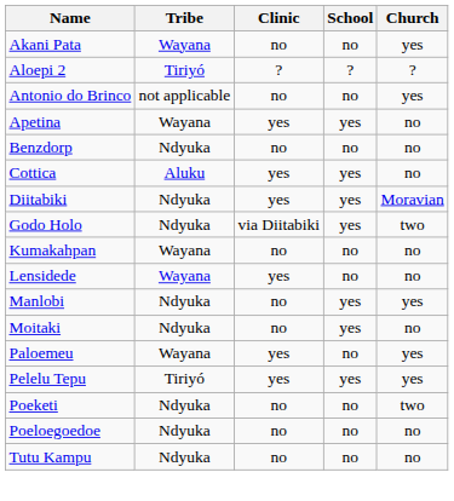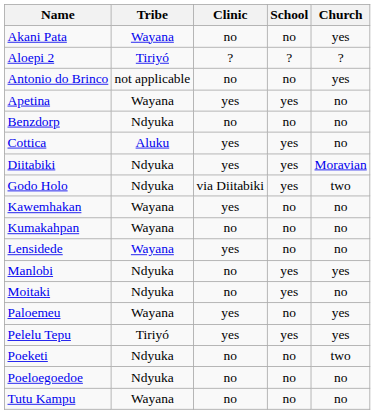+ row: Kawemhakan | Wayana | yes | no | no
Tutu Kampu | Tribe: Ndyuka -> Wayana
